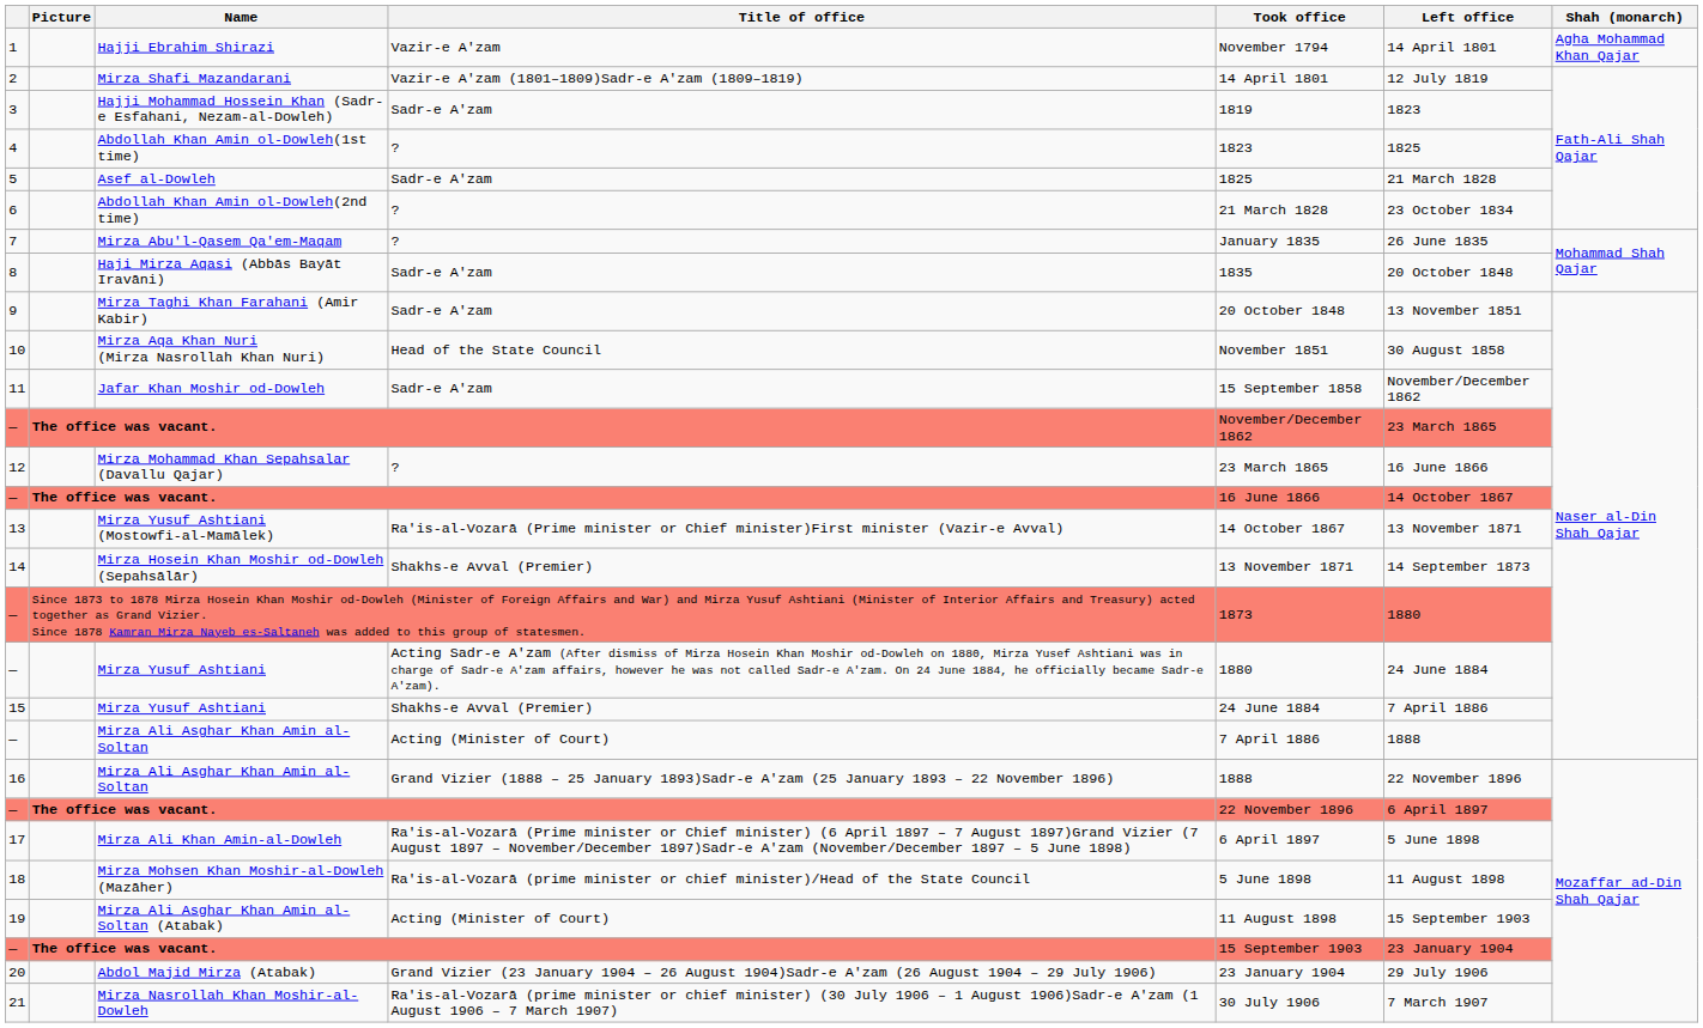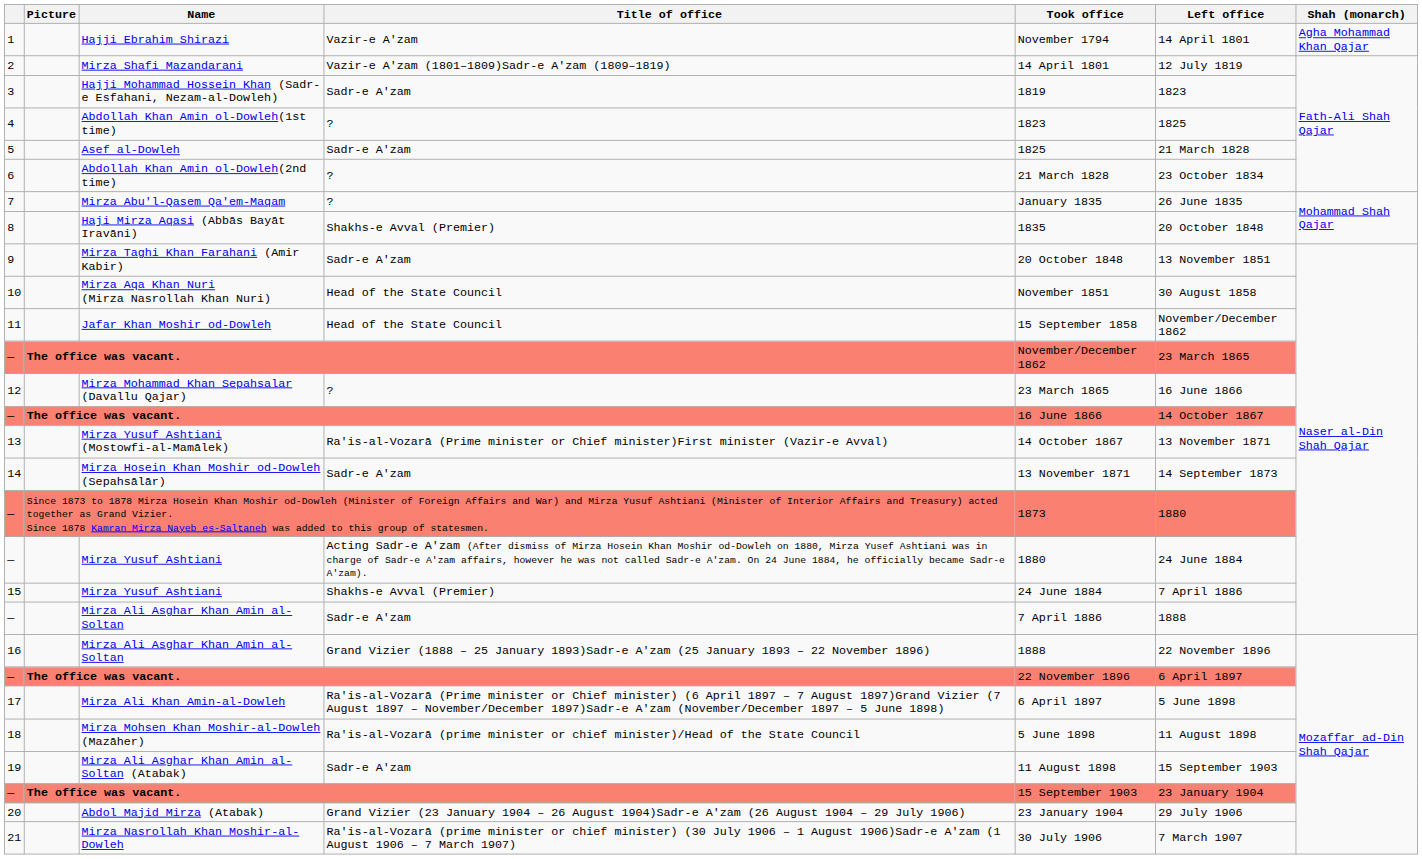Haji Mirza Aqasi (Abbās Bayāt Iravāni) | Title of office: Sadr-e A'zam -> Shakhs-e Avval (Premier)
Jafar Khan Moshir od-Dowleh | Title of office: Sadr-e A'zam -> Head of the State Council
Mirza Hosein Khan Moshir od-Dowleh (Sepahsālār) | Title of office: Shakhs-e Avval (Premier) -> Sadr-e A'zam
— / Mirza Ali Asghar Khan Amin al-Soltan | Title of office: Acting (Minister of Court) -> Sadr-e A'zam
Mirza Ali Asghar Khan Amin al-Soltan (Atabak) | Title of office: Acting (Minister of Court) -> Sadr-e A'zam
